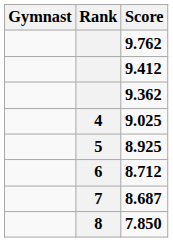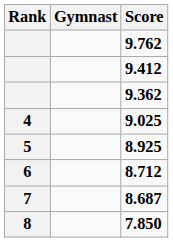columns swapped: Rank <-> Gymnast
